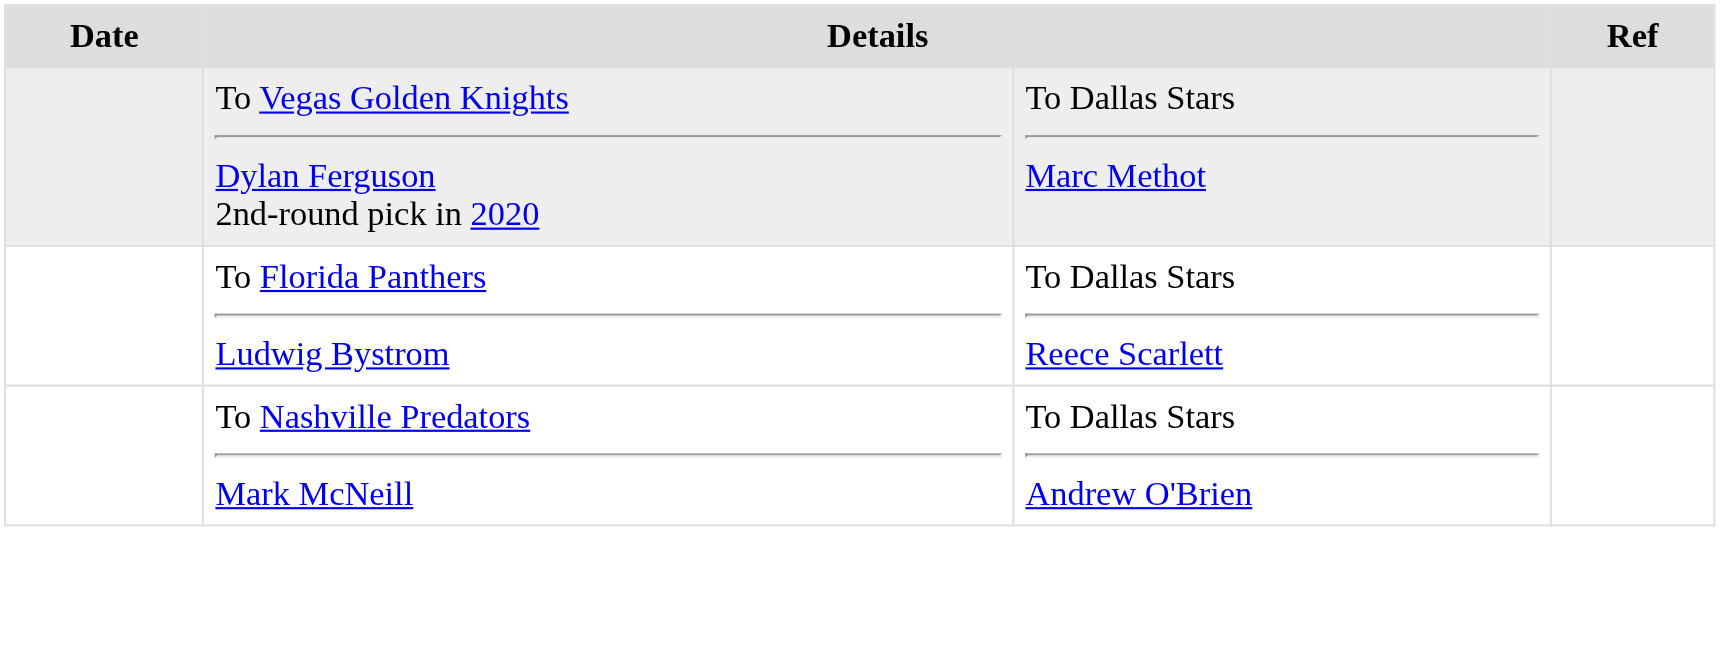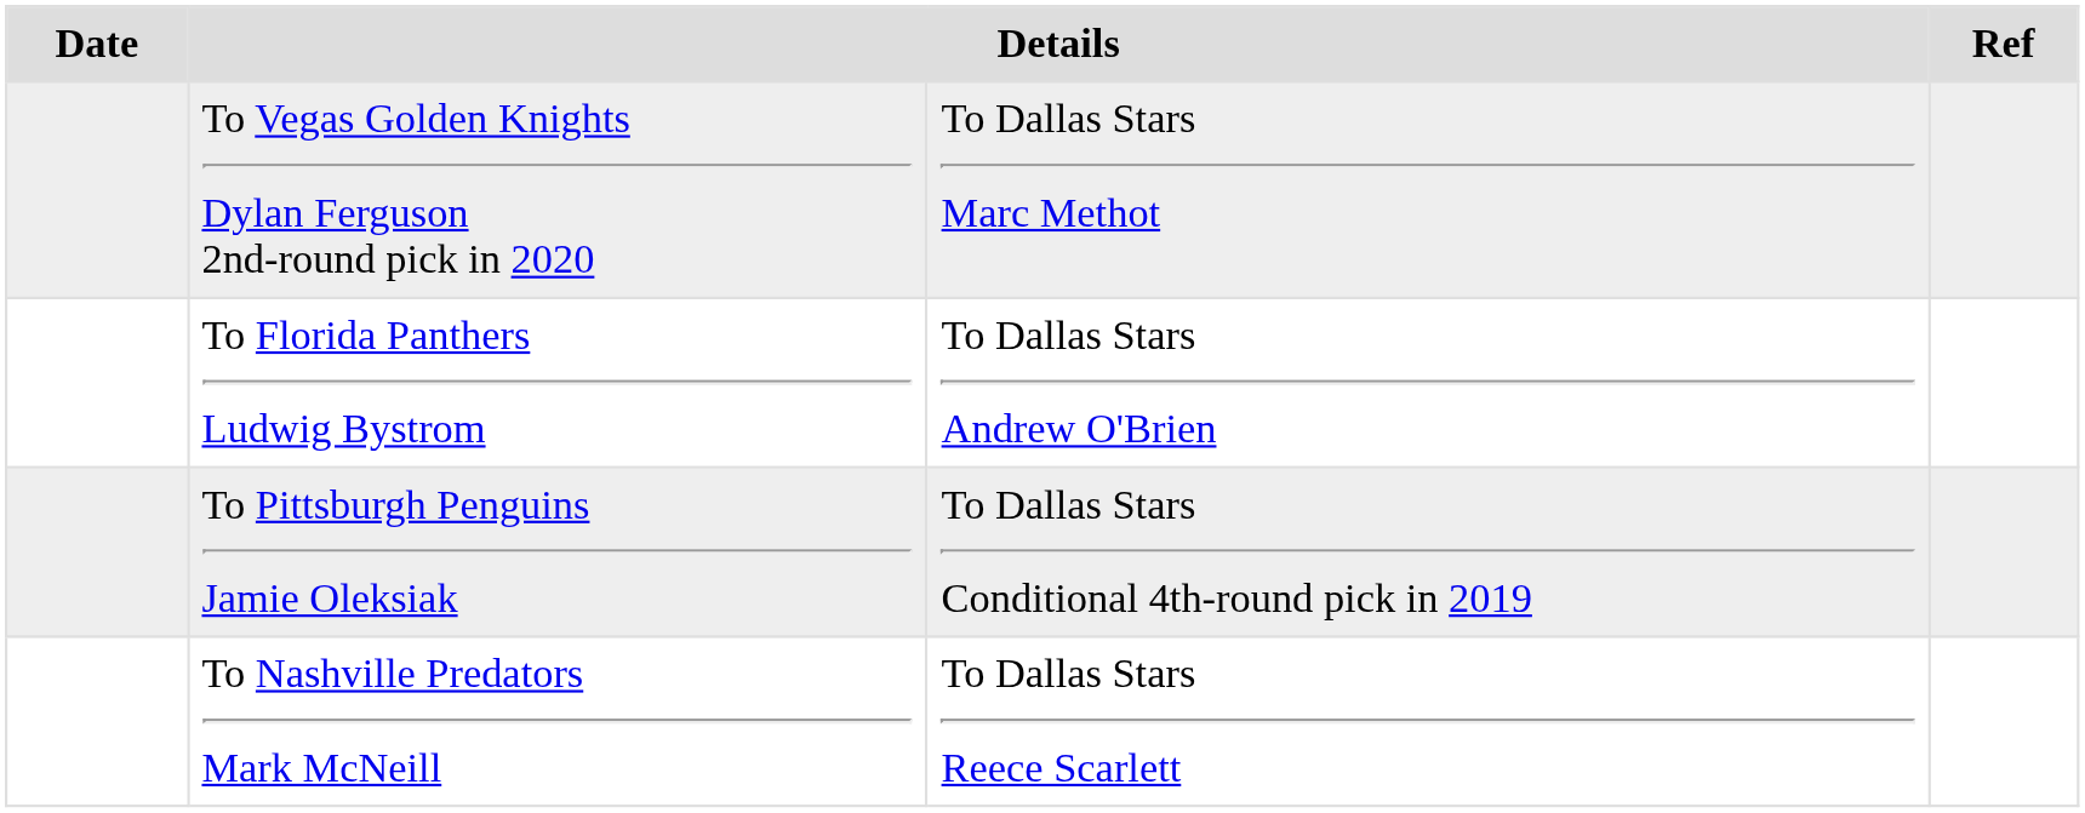To Florida Panthers Ludwig Bystrom | column 3: To Dallas Stars Reece Scarlett -> To Dallas Stars Andrew O'Brien
+ row: To Pittsburgh Penguins Jamie Oleksiak | To Dallas Stars Conditional 4th-round pick in 2019
To Nashville Predators Mark McNeill | column 3: To Dallas Stars Andrew O'Brien -> To Dallas Stars Reece Scarlett
